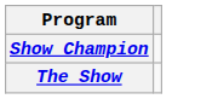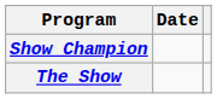+ column: Date
